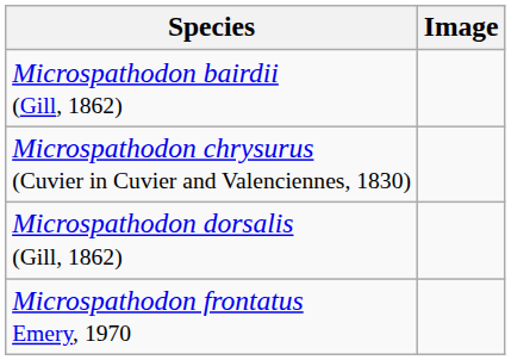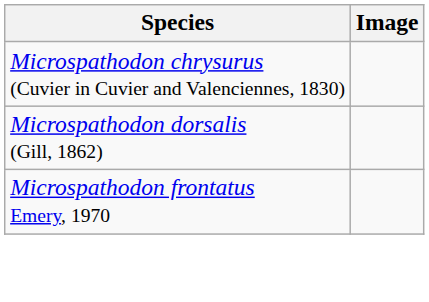- row: Microspathodon bairdii (Gill, 1862)
